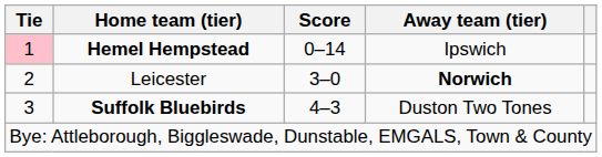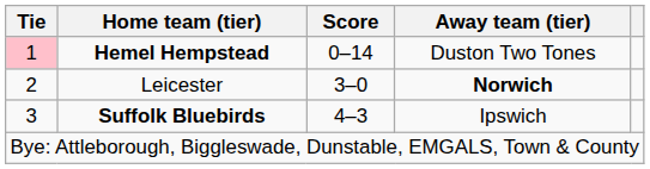Hemel Hempstead | Away team (tier): Ipswich -> Duston Two Tones
Suffolk Bluebirds | Away team (tier): Duston Two Tones -> Ipswich
